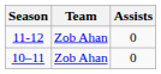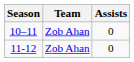rows swapped: 10–11 <-> 11-12
